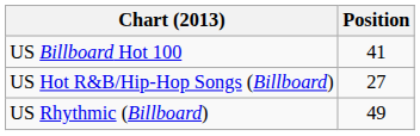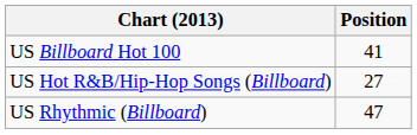US Rhythmic (Billboard) | Position: 49 -> 47
